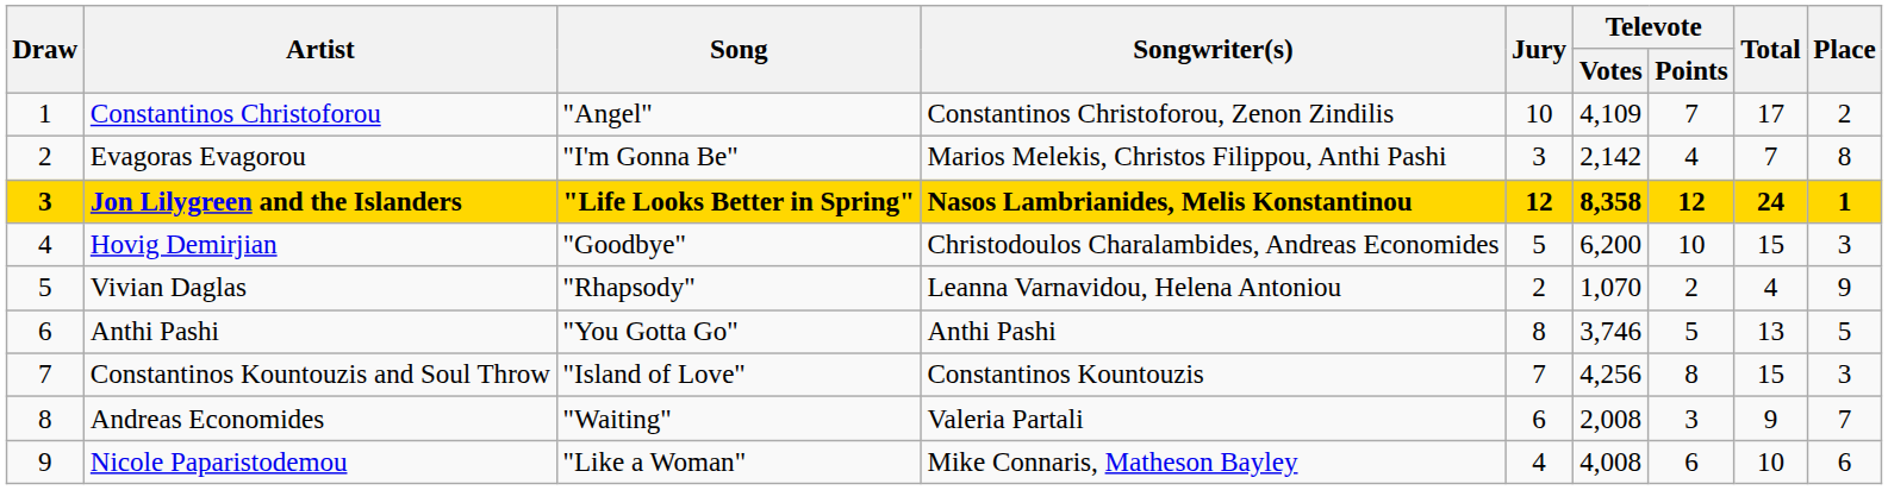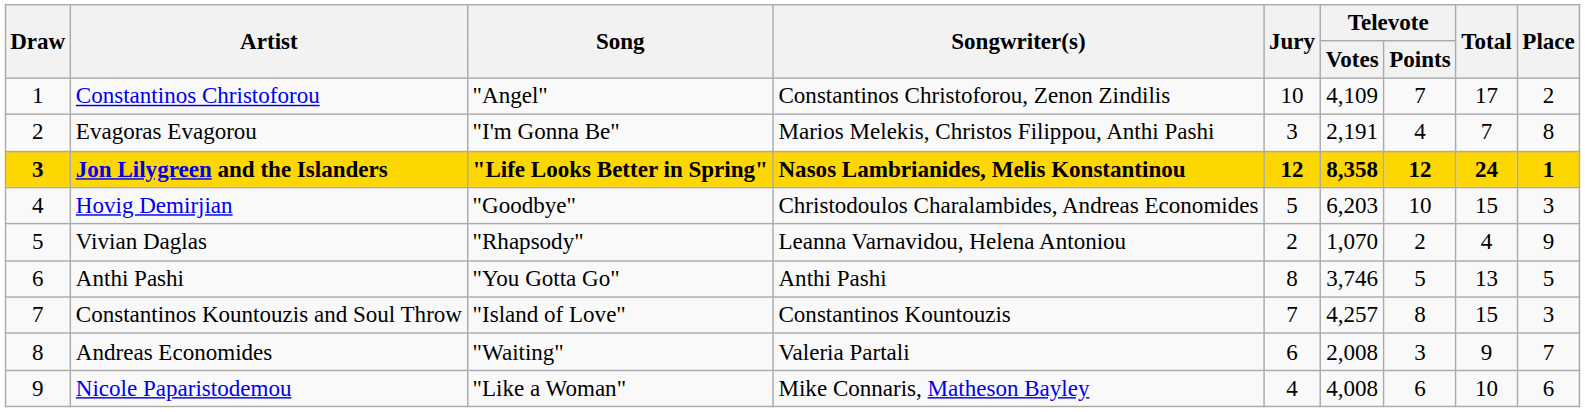Evagoras Evagorou | Televote / Votes: 2,142 -> 2,191
Hovig Demirjian | Televote / Votes: 6,200 -> 6,203
Constantinos Kountouzis and Soul Throw | Televote / Votes: 4,256 -> 4,257
